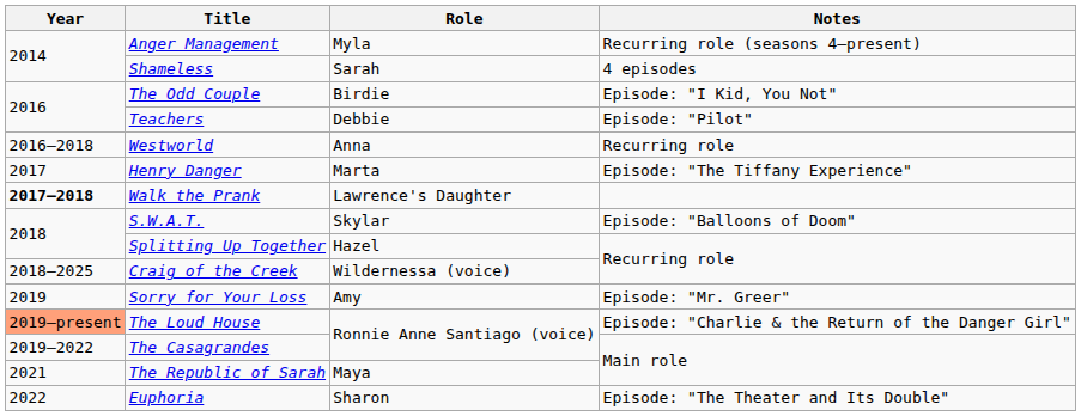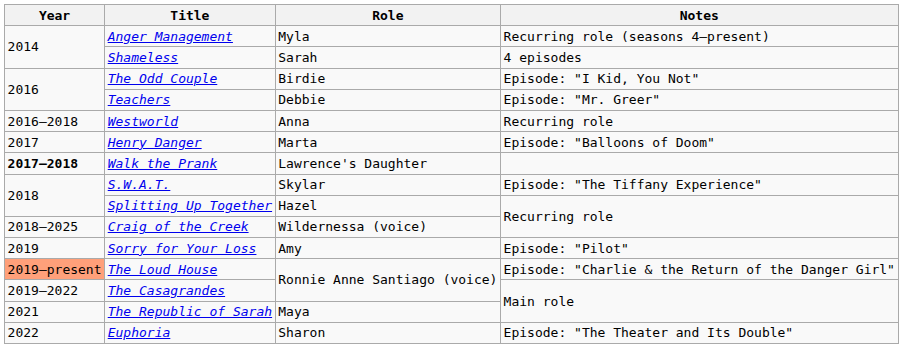Teachers | Notes: Episode: "Pilot" -> Episode: "Mr. Greer"
Henry Danger | Notes: Episode: "The Tiffany Experience" -> Episode: "Balloons of Doom"
S.W.A.T. | Notes: Episode: "Balloons of Doom" -> Episode: "The Tiffany Experience"
Sorry for Your Loss | Notes: Episode: "Mr. Greer" -> Episode: "Pilot"
